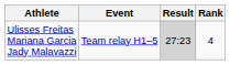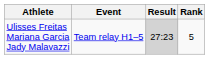Ulisses Freitas Mariana Garcia Jady Malavazzi | Rank: 4 -> 5
